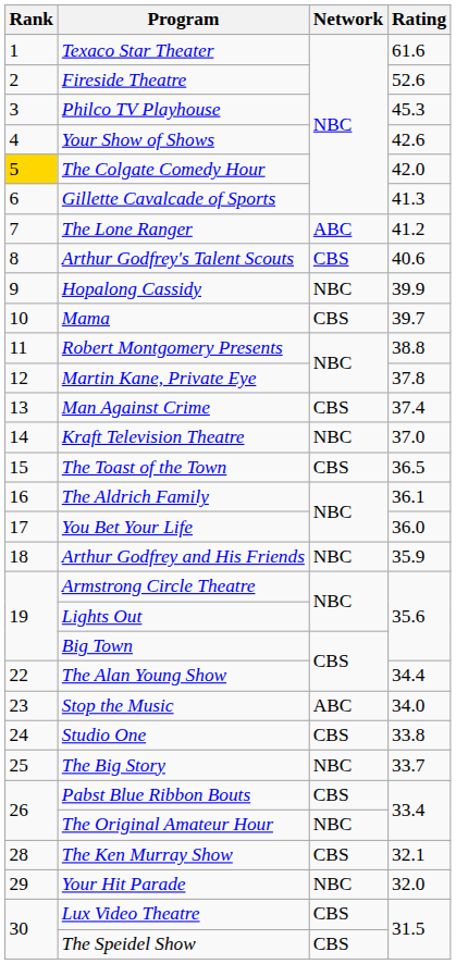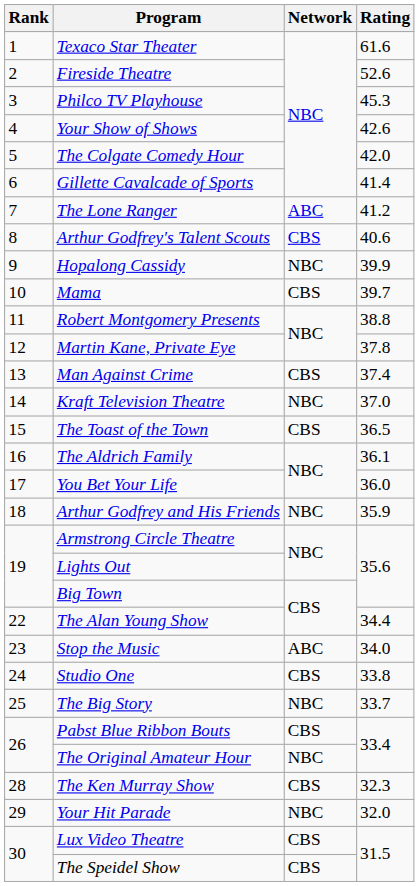The Colgate Comedy Hour | Rank: gold background -> no background
Gillette Cavalcade of Sports | Rating: 41.3 -> 41.4
The Ken Murray Show | Rating: 32.1 -> 32.3
